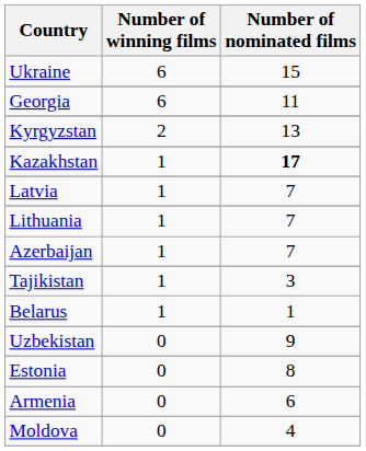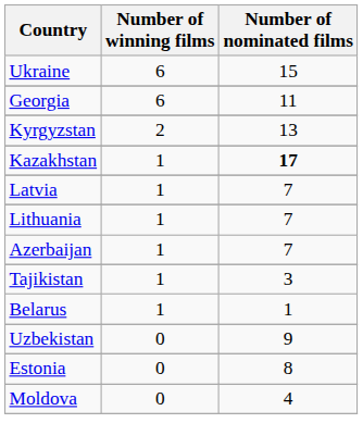- row: Armenia | 0 | 6
